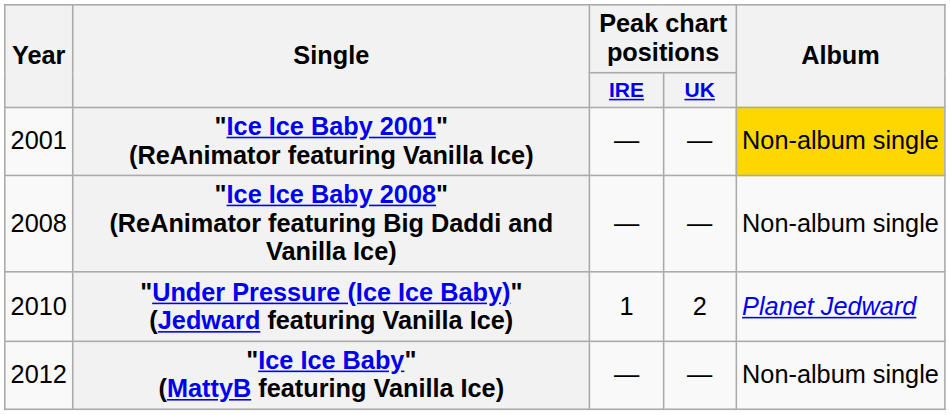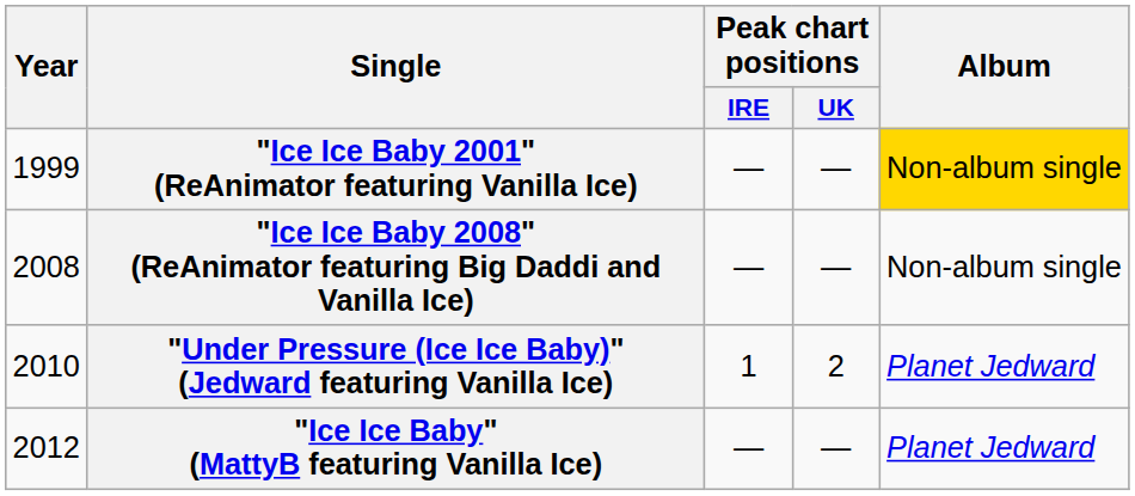"Ice Ice Baby 2001" (ReAnimator featuring Vanilla Ice) | Year: 2001 -> 1999
"Ice Ice Baby" (MattyB featuring Vanilla Ice) | Album: Non-album single -> Planet Jedward
